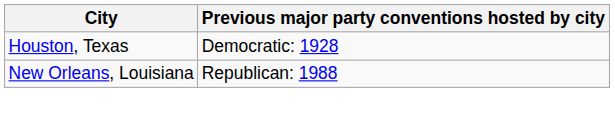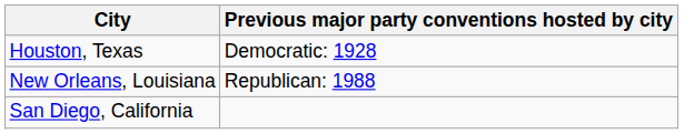+ row: San Diego, California
